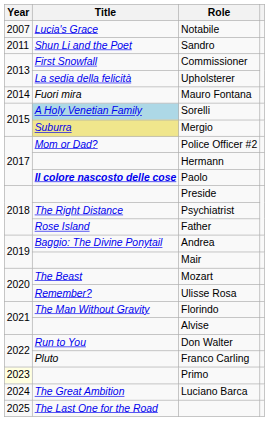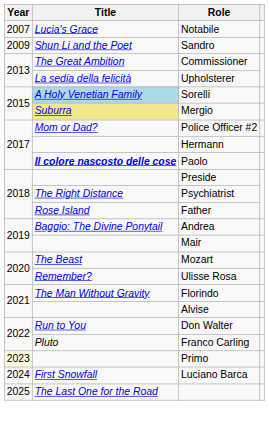Sandro | Year: 2011 -> 2009
Commissioner | Title: First Snowfall -> The Great Ambition
- row: 2014 | Fuori mira | Mauro Fontana
Luciano Barca | Title: The Great Ambition -> First Snowfall
